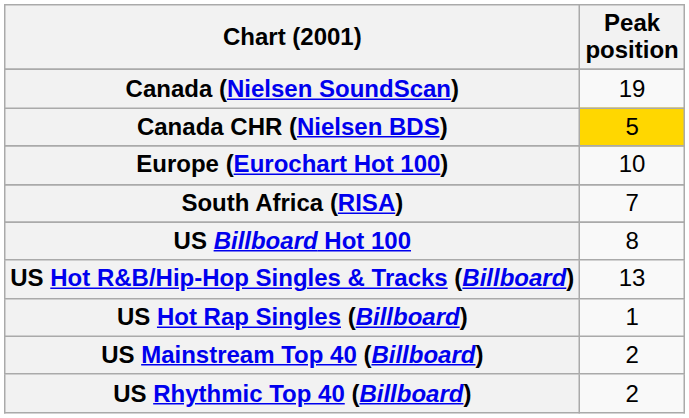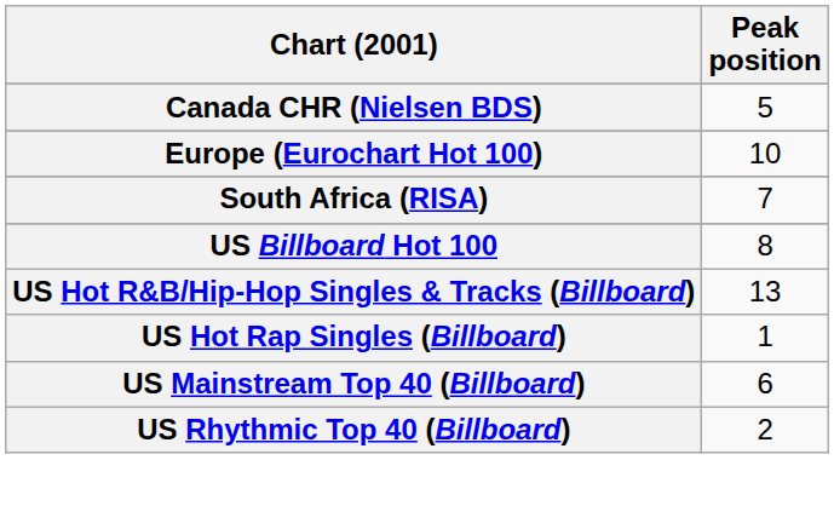- row: Canada (Nielsen SoundScan) | 19
Canada CHR (Nielsen BDS) | Peak position: gold background -> no background
US Mainstream Top 40 (Billboard) | Peak position: 2 -> 6
